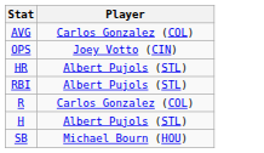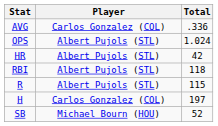+ column: Total | .336 | 1.024 | 42 | 118 | 115 | 197 | 52
OPS | Player: Joey Votto (CIN) -> Albert Pujols (STL)
R | Player: Carlos Gonzalez (COL) -> Albert Pujols (STL)
H | Player: Albert Pujols (STL) -> Carlos Gonzalez (COL)
